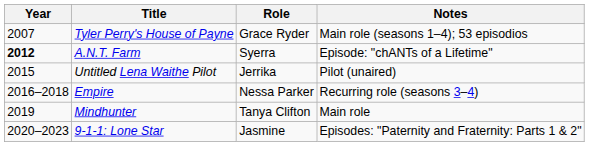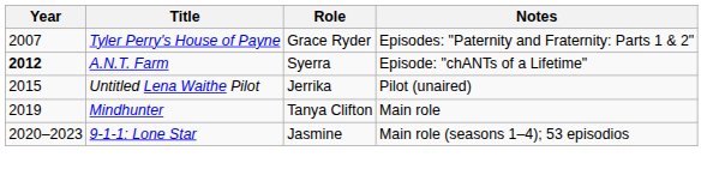Tyler Perry's House of Payne | Notes: Main role (seasons 1–4); 53 episodios -> Episodes: "Paternity and Fraternity: Parts 1 & 2"
- row: 2016–2018 | Empire | Nessa Parker | Recurring role (seasons 3–4)
9-1-1: Lone Star | Notes: Episodes: "Paternity and Fraternity: Parts 1 & 2" -> Main role (seasons 1–4); 53 episodios
